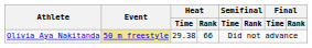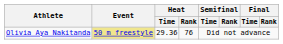Olivia Aya Nakitanda | Heat / Time: 29.38 -> 29.36
Olivia Aya Nakitanda | Heat / Rank: 66 -> 76
